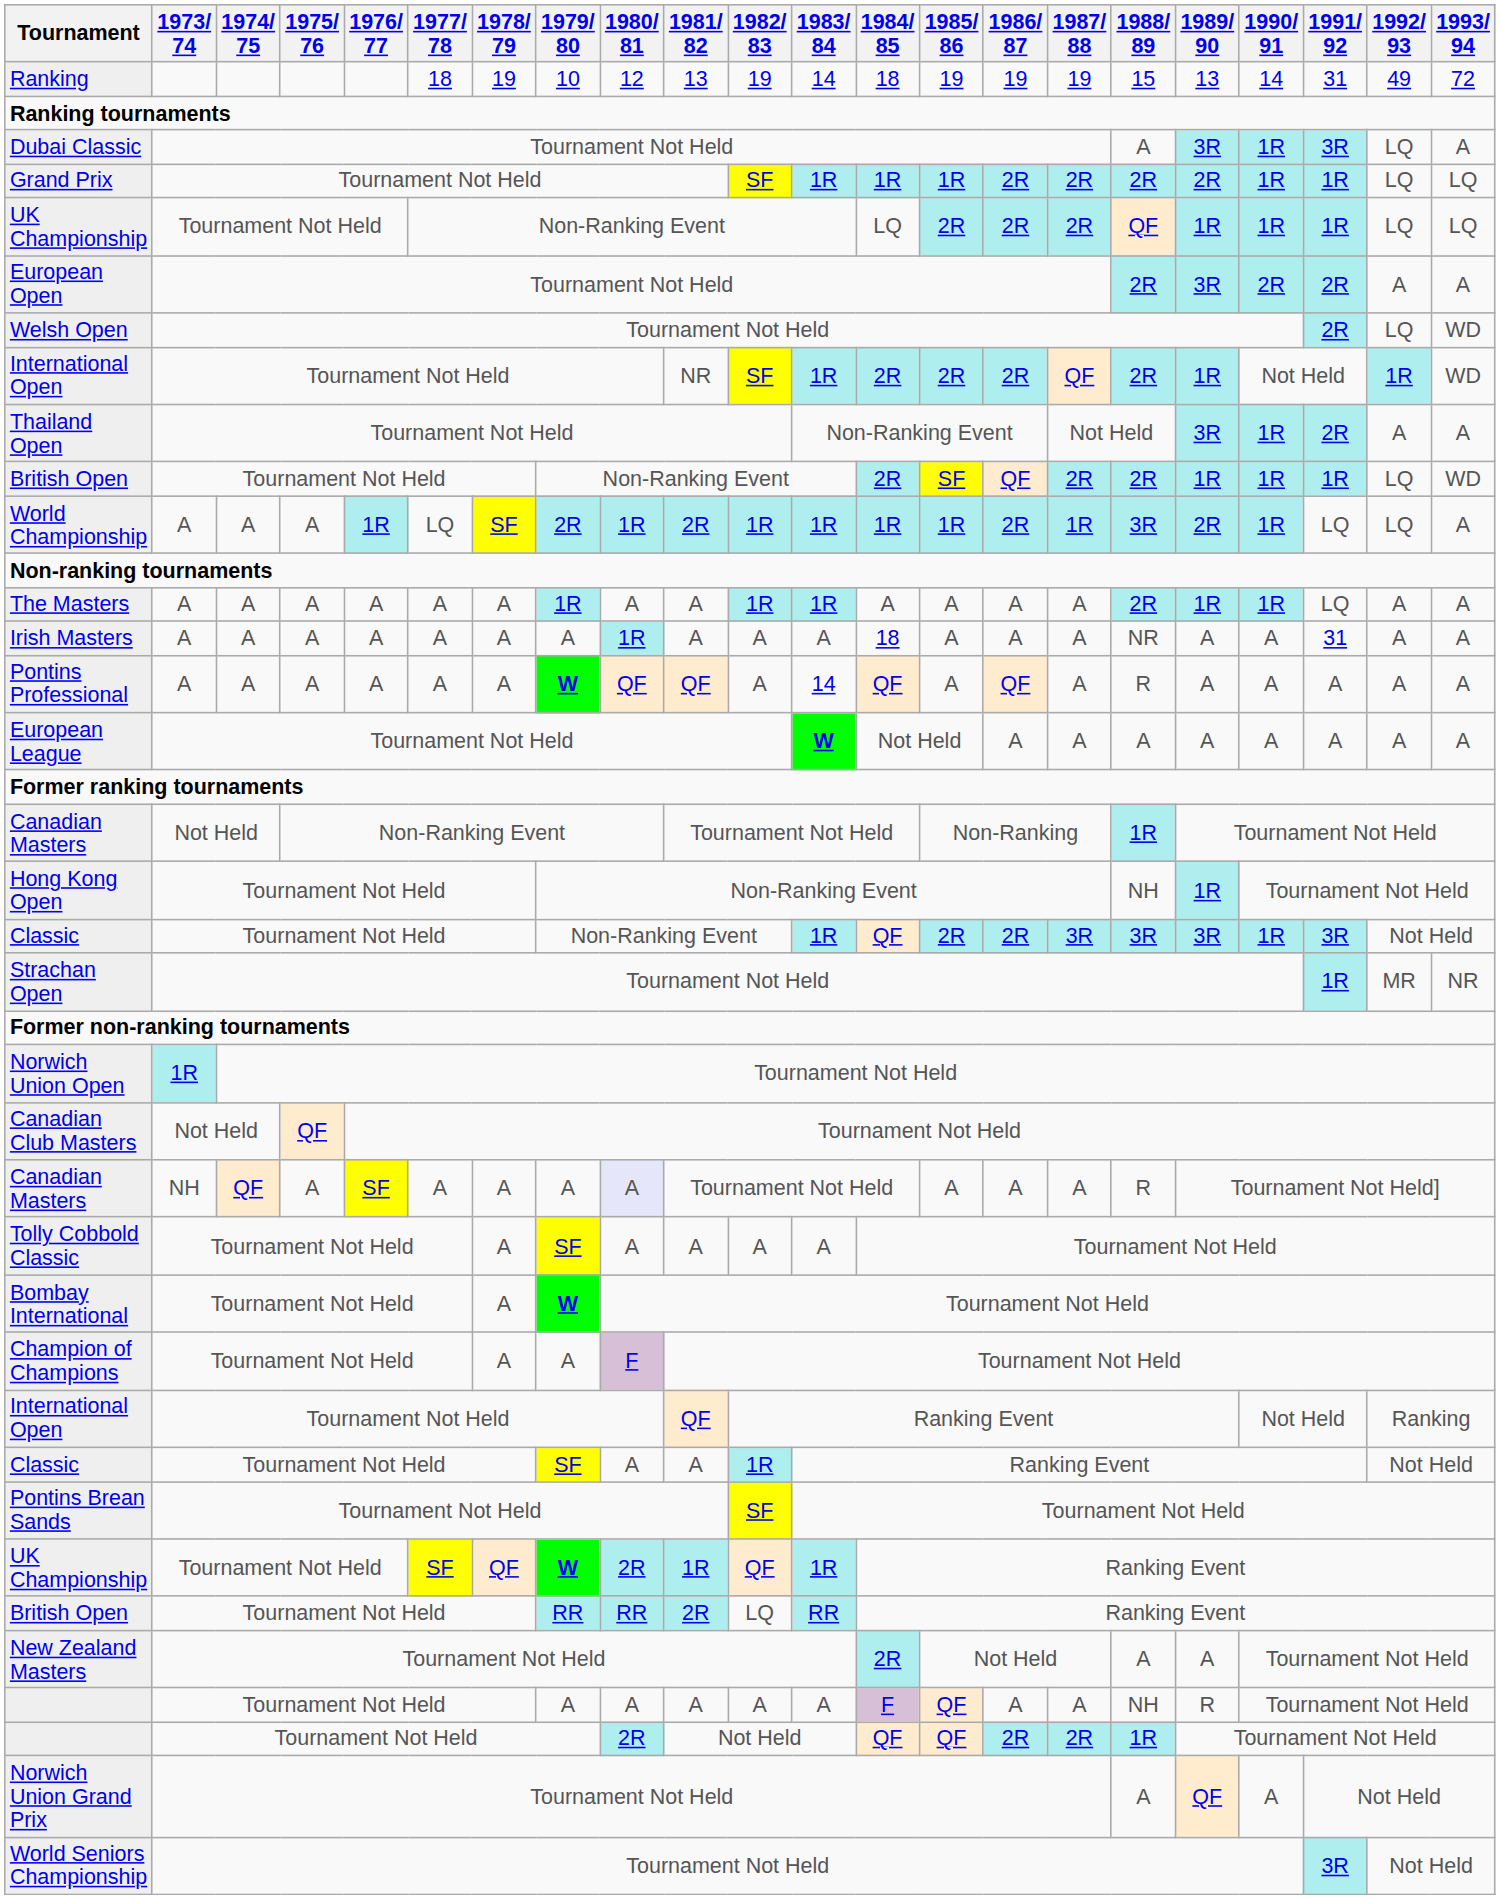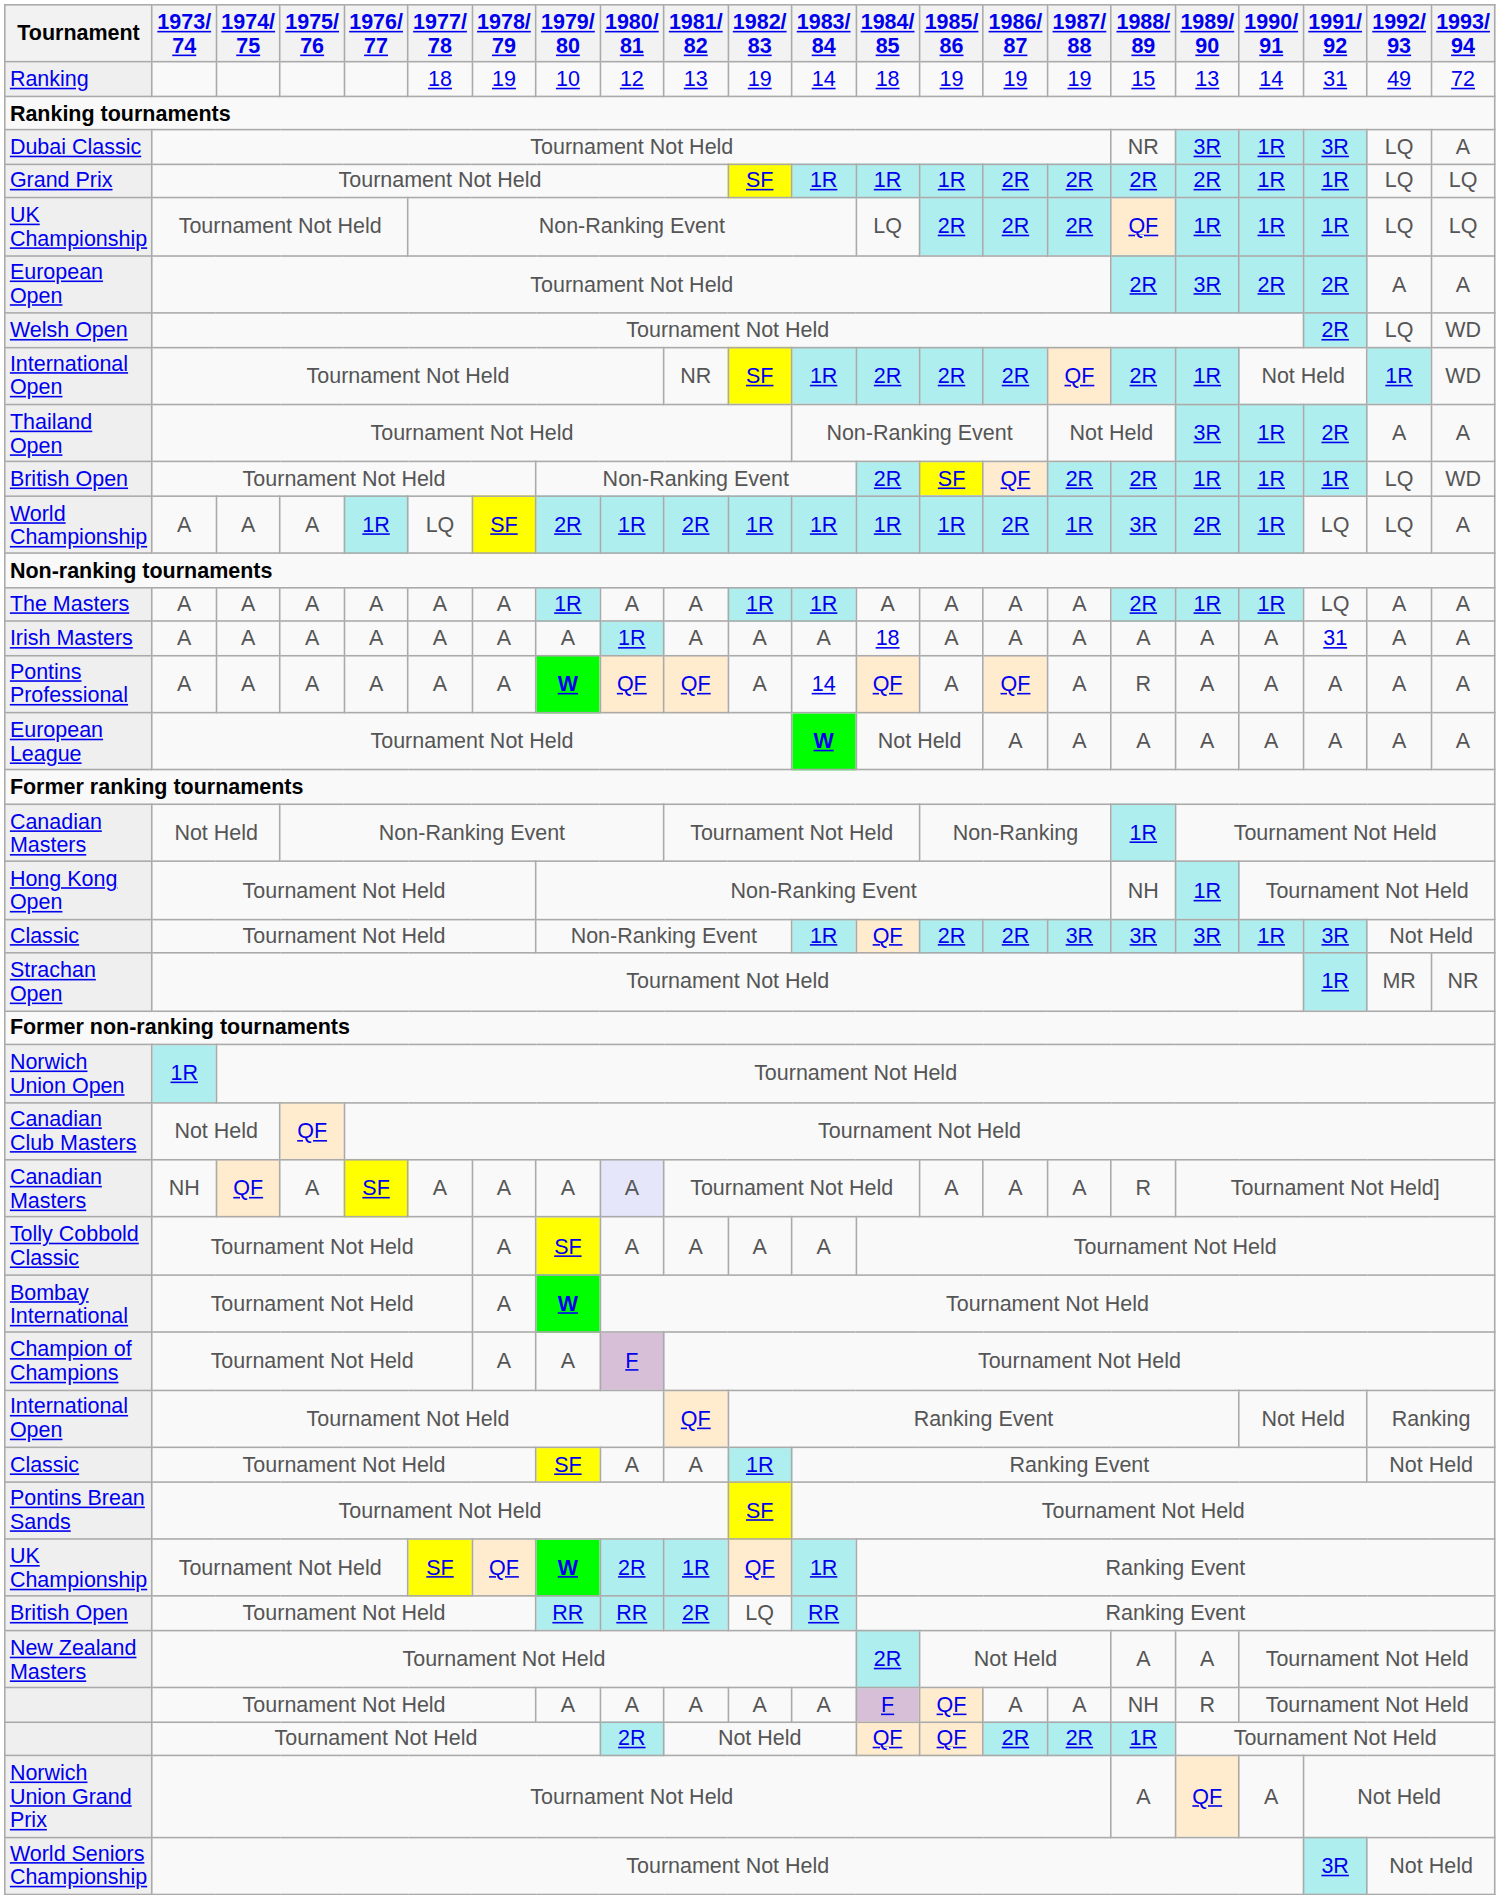Dubai Classic | 1988/ 89: A -> NR
Irish Masters | 1988/ 89: NR -> A
